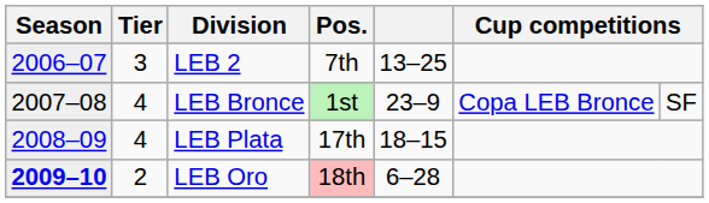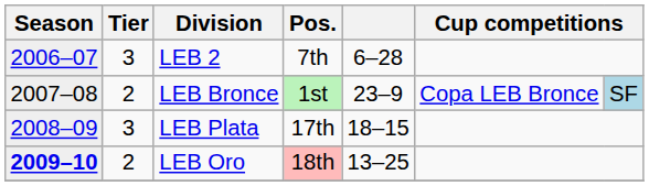LEB 2 | column 5: 13–25 -> 6–28
LEB Bronce | Tier: 4 -> 2
LEB Bronce | column 7: no background -> lightblue background
LEB Plata | Tier: 4 -> 3
LEB Oro | column 5: 6–28 -> 13–25
